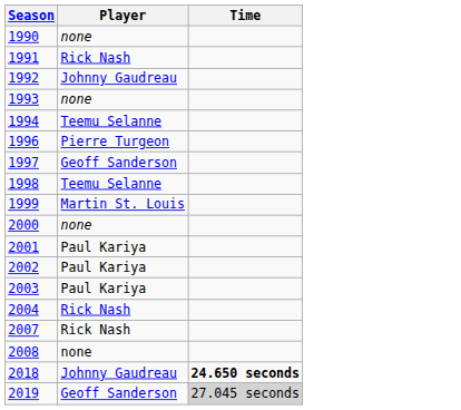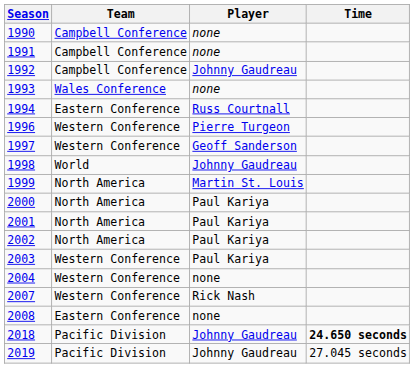+ column: Team | Campbell Conference | Campbell Conference | Campbell Conference | Wales Conference | Eastern Conference | Western Conference | Western Conference | World | North America | North America | North America | North America | Western Conference | Western Conference | Western Conference | Eastern Conference | Pacific Division | Pacific Division
1991 | Player: Rick Nash -> none
1994 | Player: Teemu Selanne -> Russ Courtnall
1998 | Player: Teemu Selanne -> Johnny Gaudreau
2000 | Player: none -> Paul Kariya
2004 | Player: Rick Nash -> none
2019 | Player: Geoff Sanderson -> Johnny Gaudreau
2019 | Time: lightgrey background -> no background
